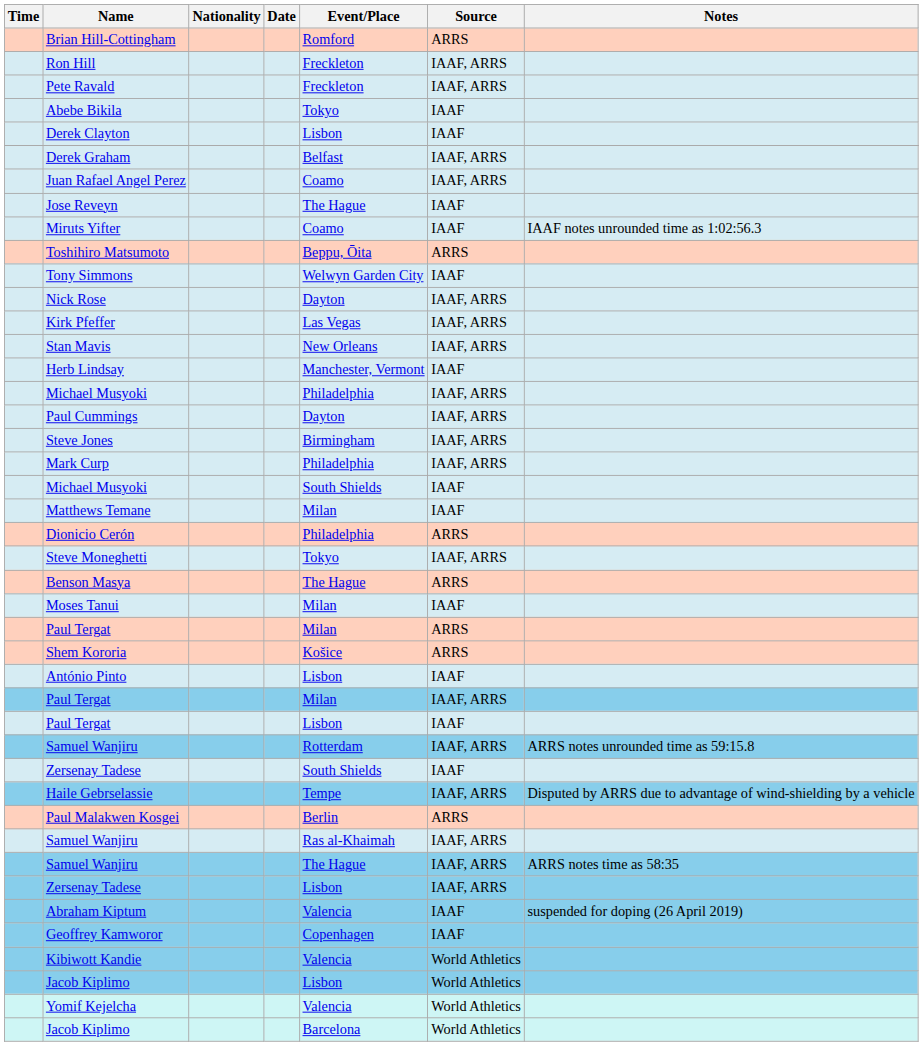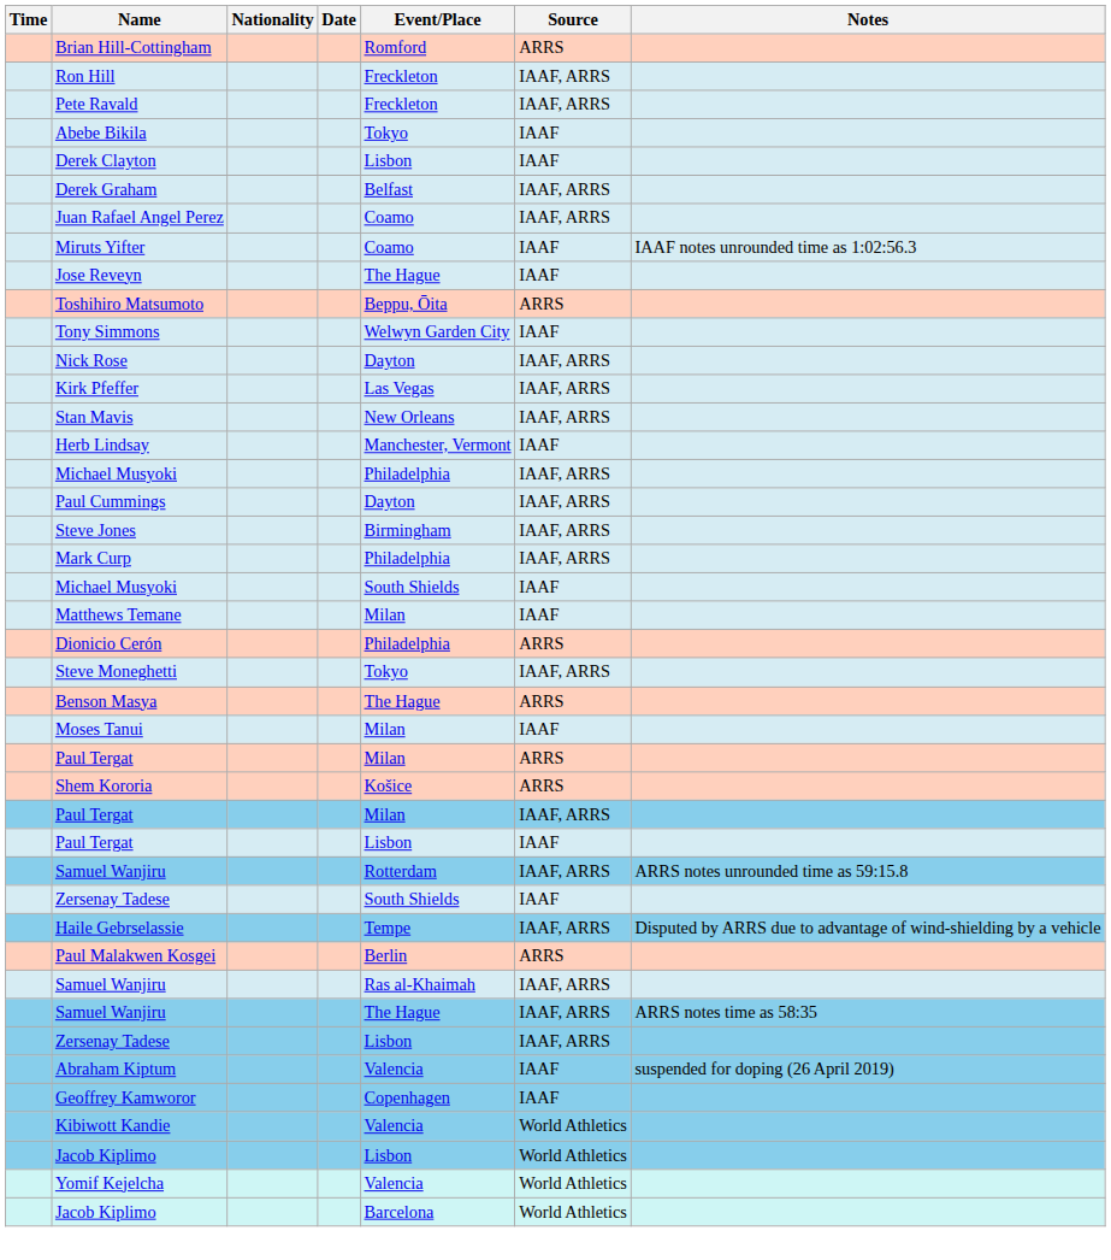rows swapped: Jose Reveyn <-> Miruts Yifter
- row: António Pinto | Lisbon | IAAF
